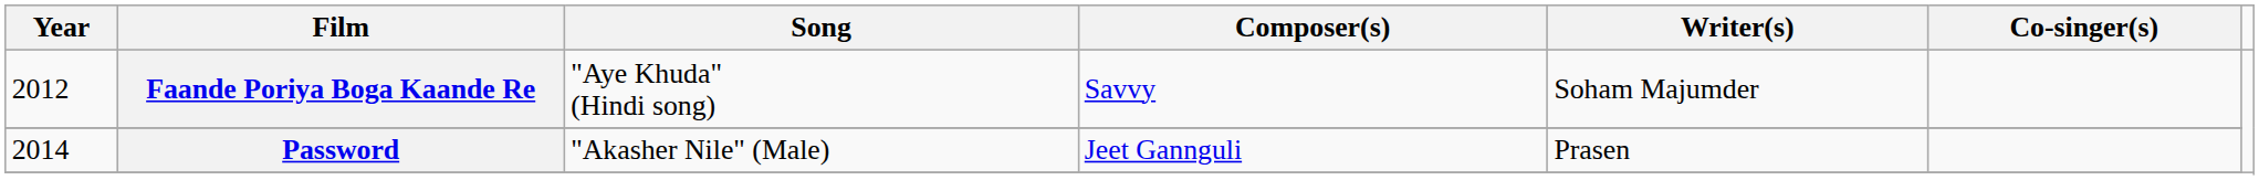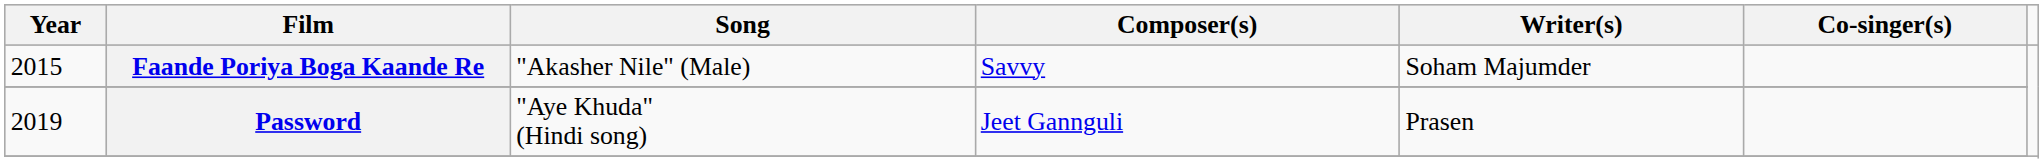Faande Poriya Boga Kaande Re | Year: 2012 -> 2015
Faande Poriya Boga Kaande Re | Song: "Aye Khuda" (Hindi song) -> "Akasher Nile" (Male)
Password | Year: 2014 -> 2019
Password | Song: "Akasher Nile" (Male) -> "Aye Khuda" (Hindi song)
